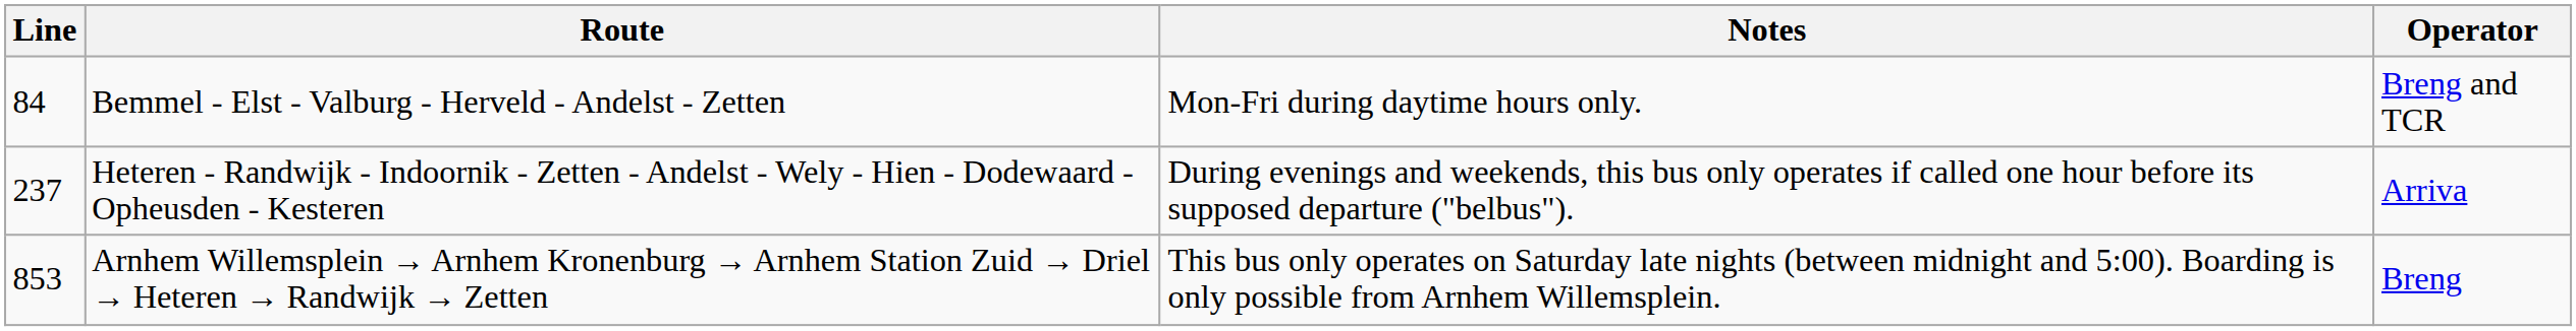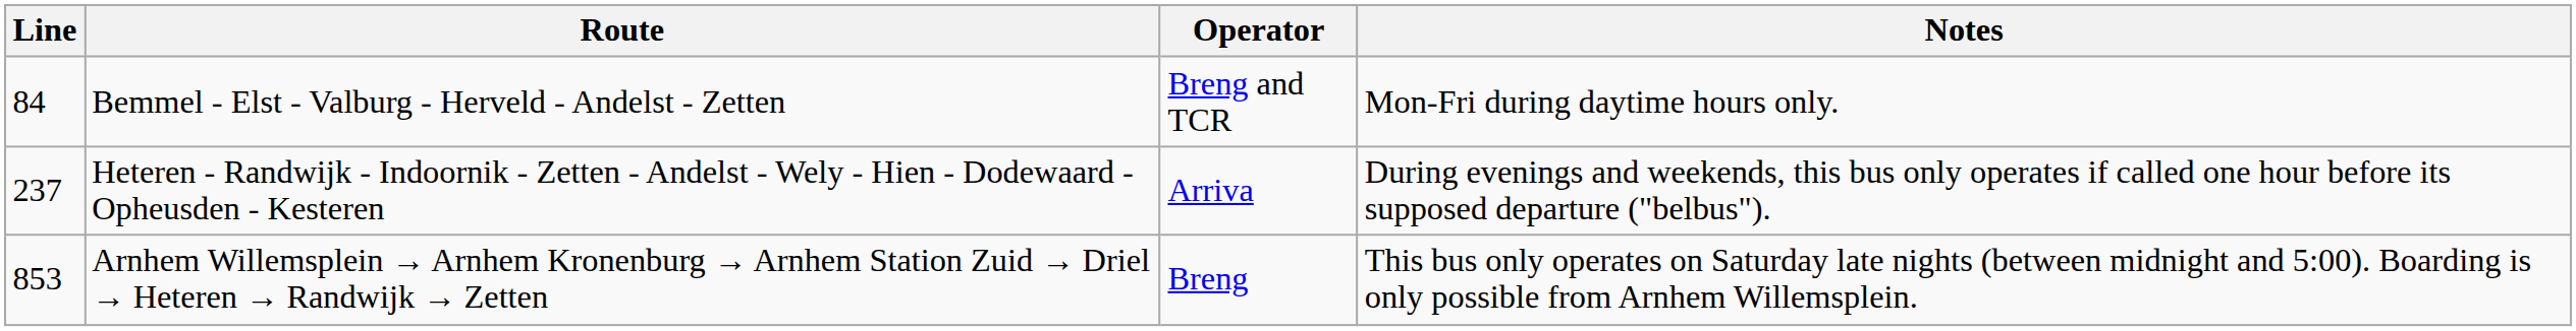columns swapped: Operator <-> Notes
